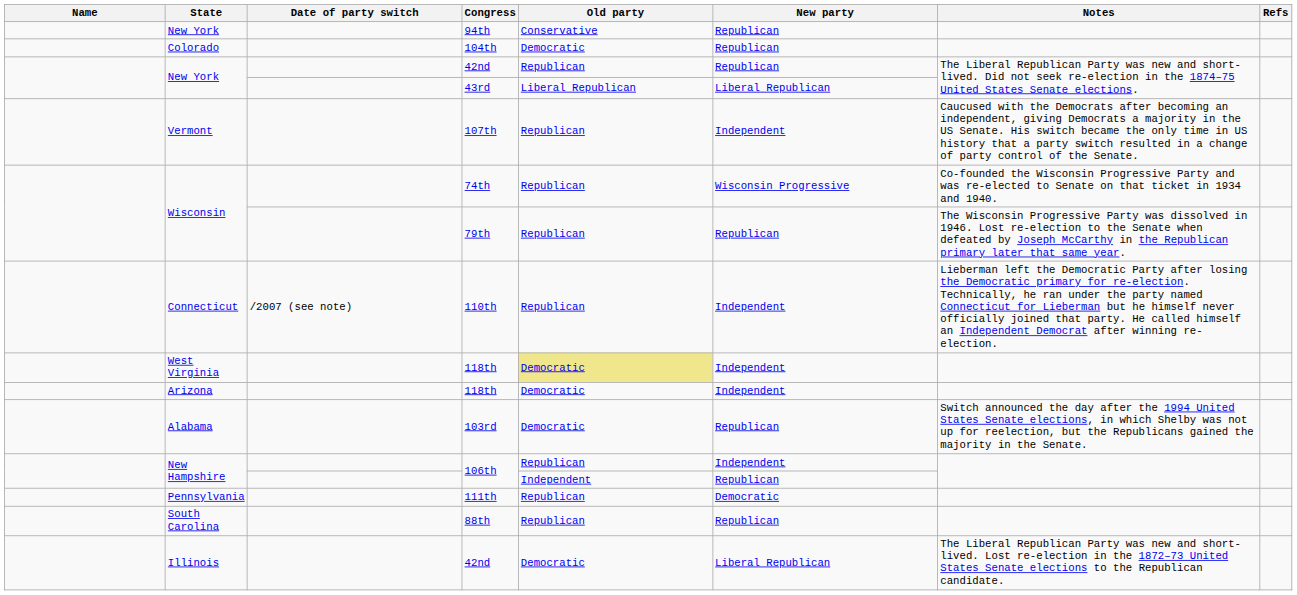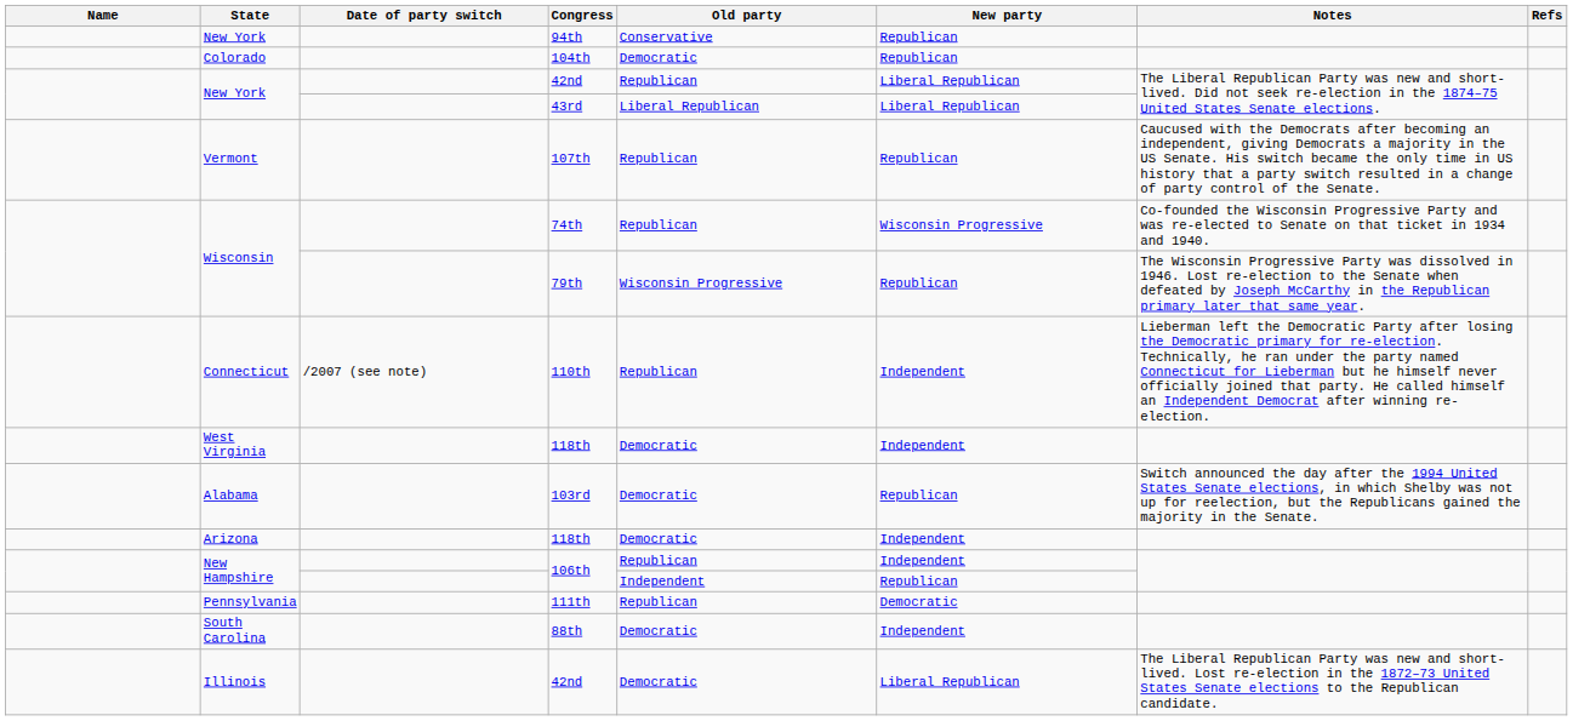New York / 42nd | New party: Republican -> Liberal Republican
107th | New party: Independent -> Republican
79th | Old party: Republican -> Wisconsin Progressive
West Virginia / 118th | Old party: khaki background -> no background
rows swapped: 103rd <-> Arizona / 118th
88th | Old party: Republican -> Democratic
88th | New party: Republican -> Independent
